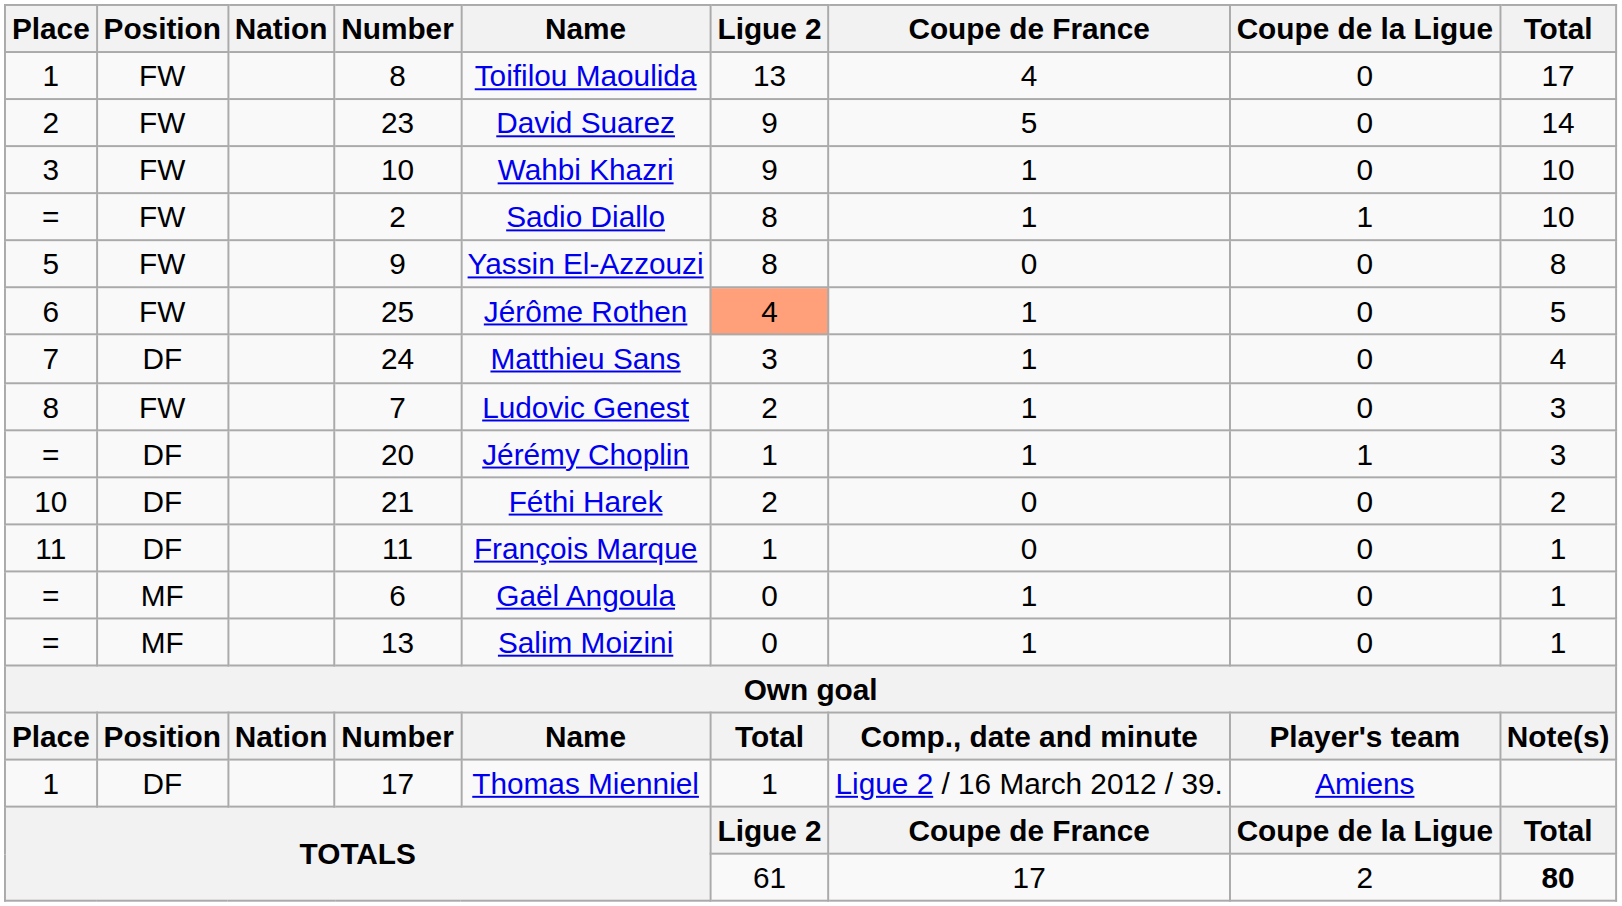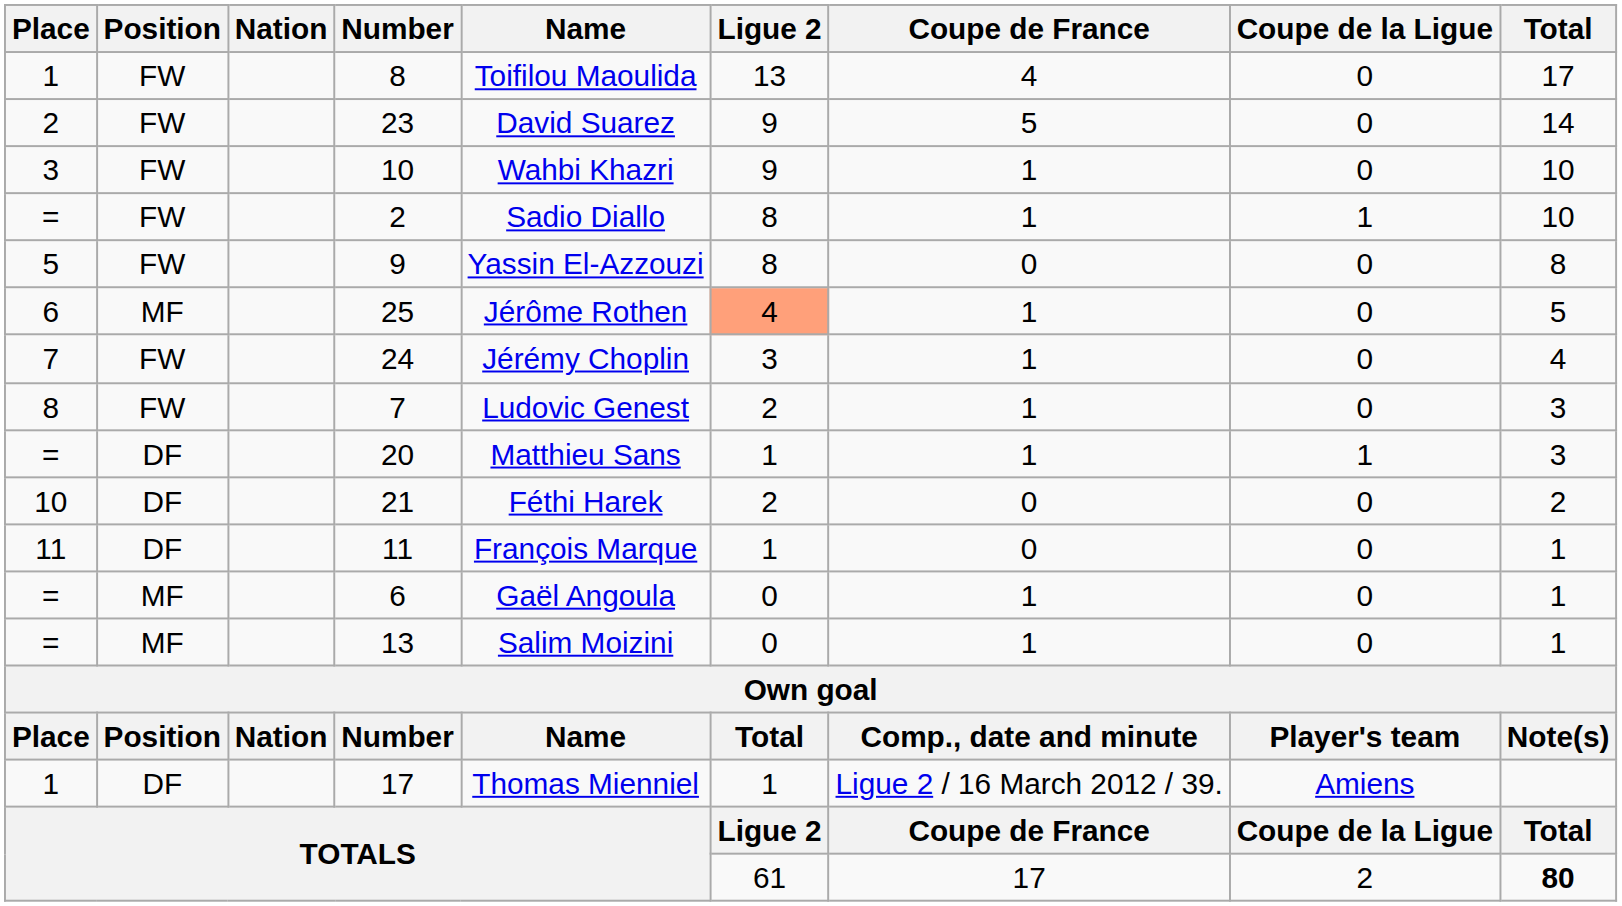25 | Position: FW -> MF
24 | Position: DF -> FW
24 | Name: Matthieu Sans -> Jérémy Choplin
20 | Name: Jérémy Choplin -> Matthieu Sans
